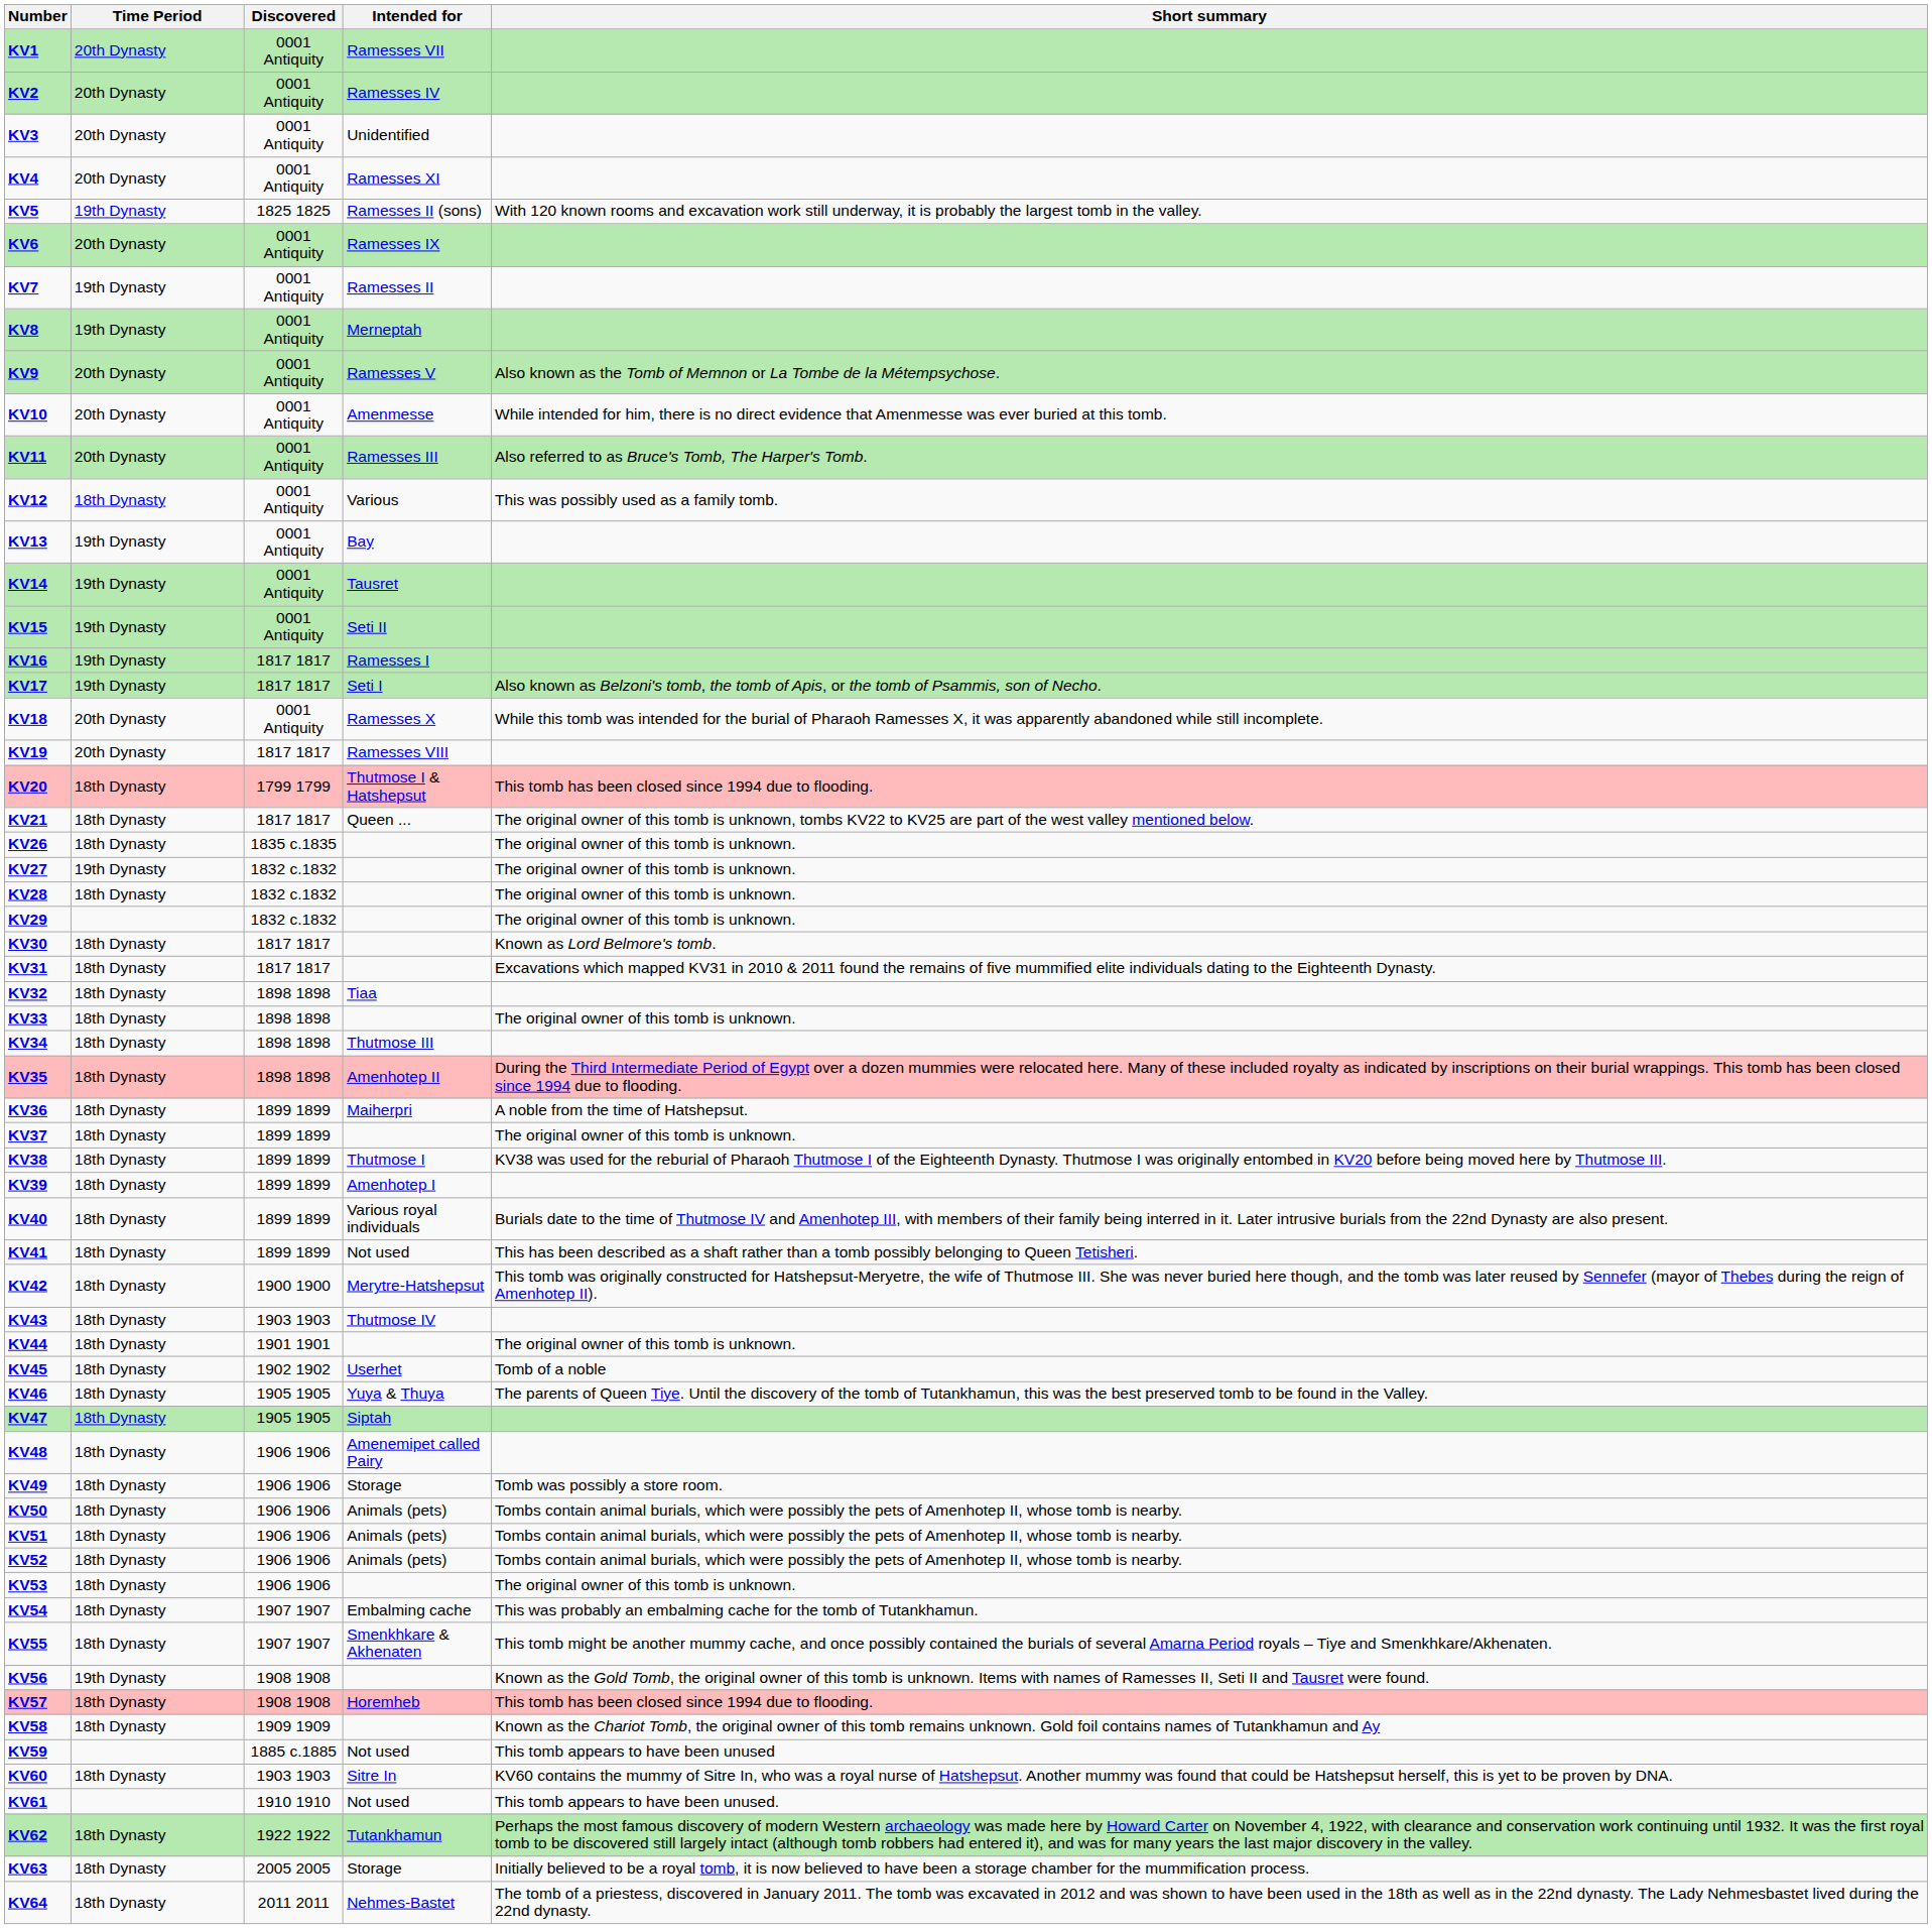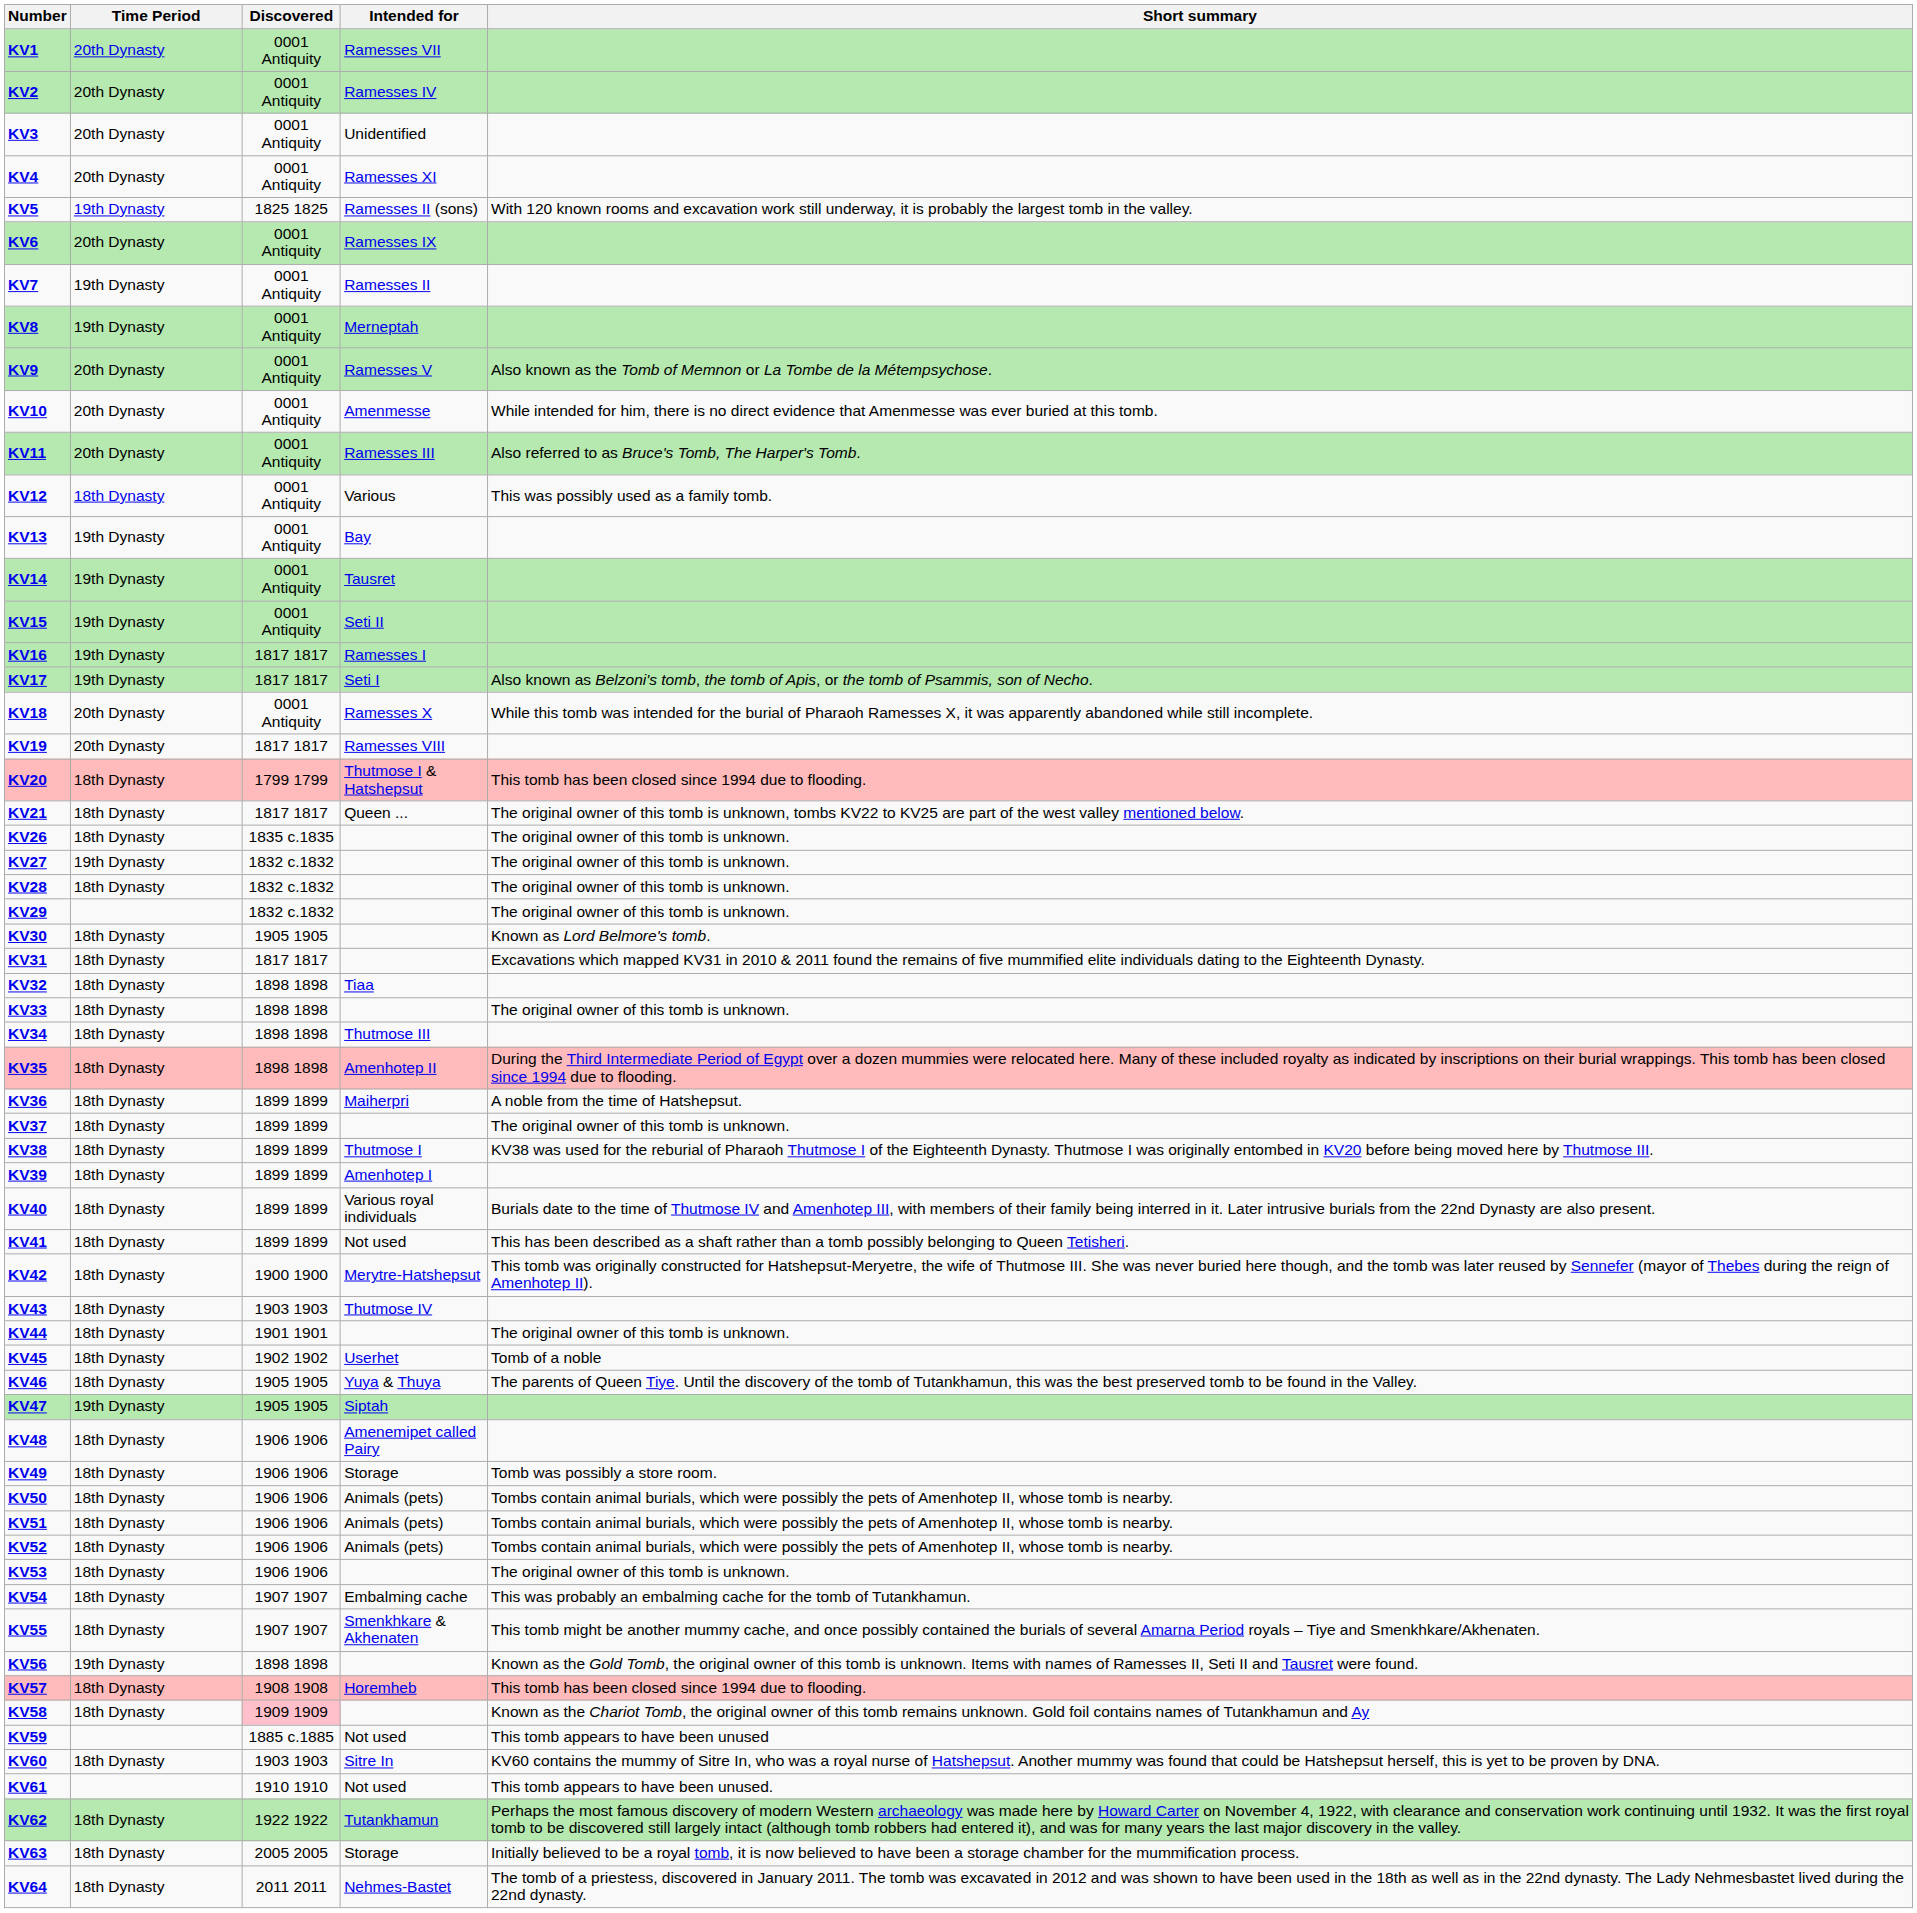KV30 | Discovered: 1817 1817 -> 1905 1905
KV47 | Time Period: 18th Dynasty -> 19th Dynasty
KV56 | Discovered: 1908 1908 -> 1898 1898
KV58 | Discovered: no background -> pink background
